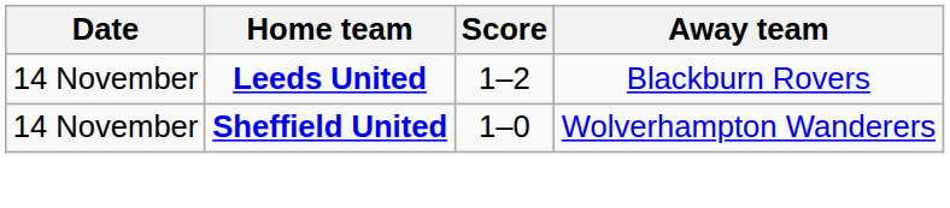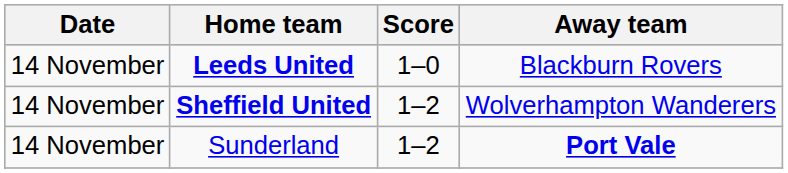Leeds United | Score: 1–2 -> 1–0
Sheffield United | Score: 1–0 -> 1–2
+ row: 14 November | Sunderland | 1–2 | Port Vale
